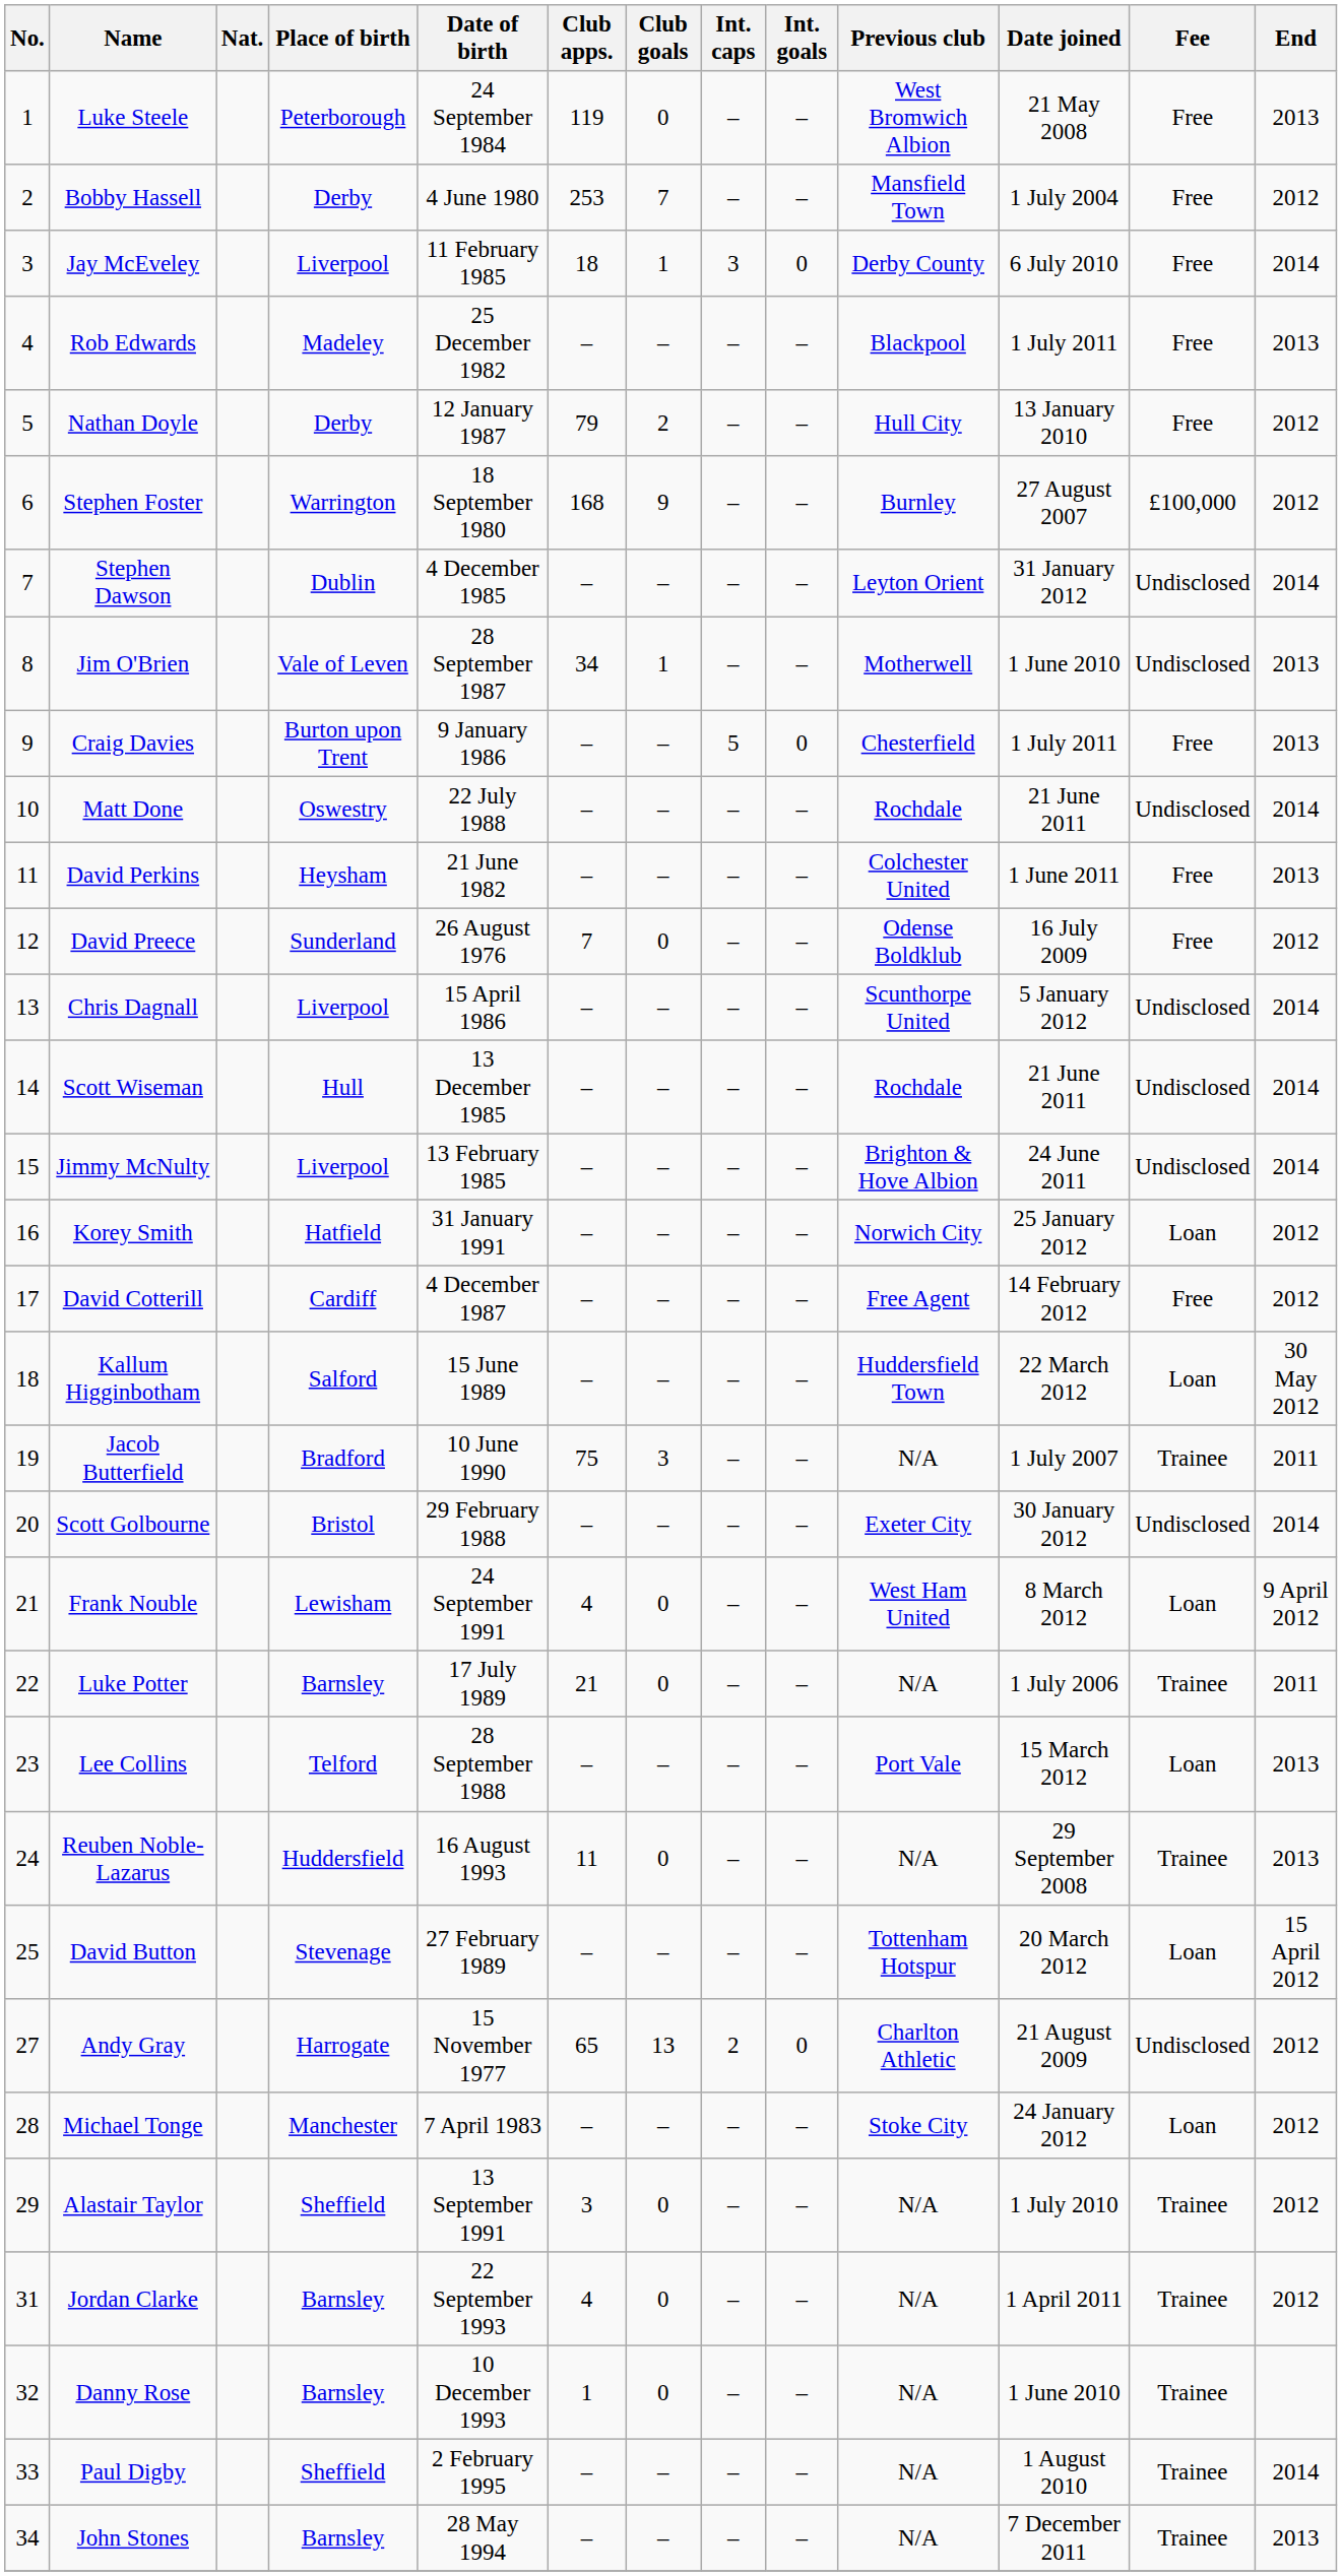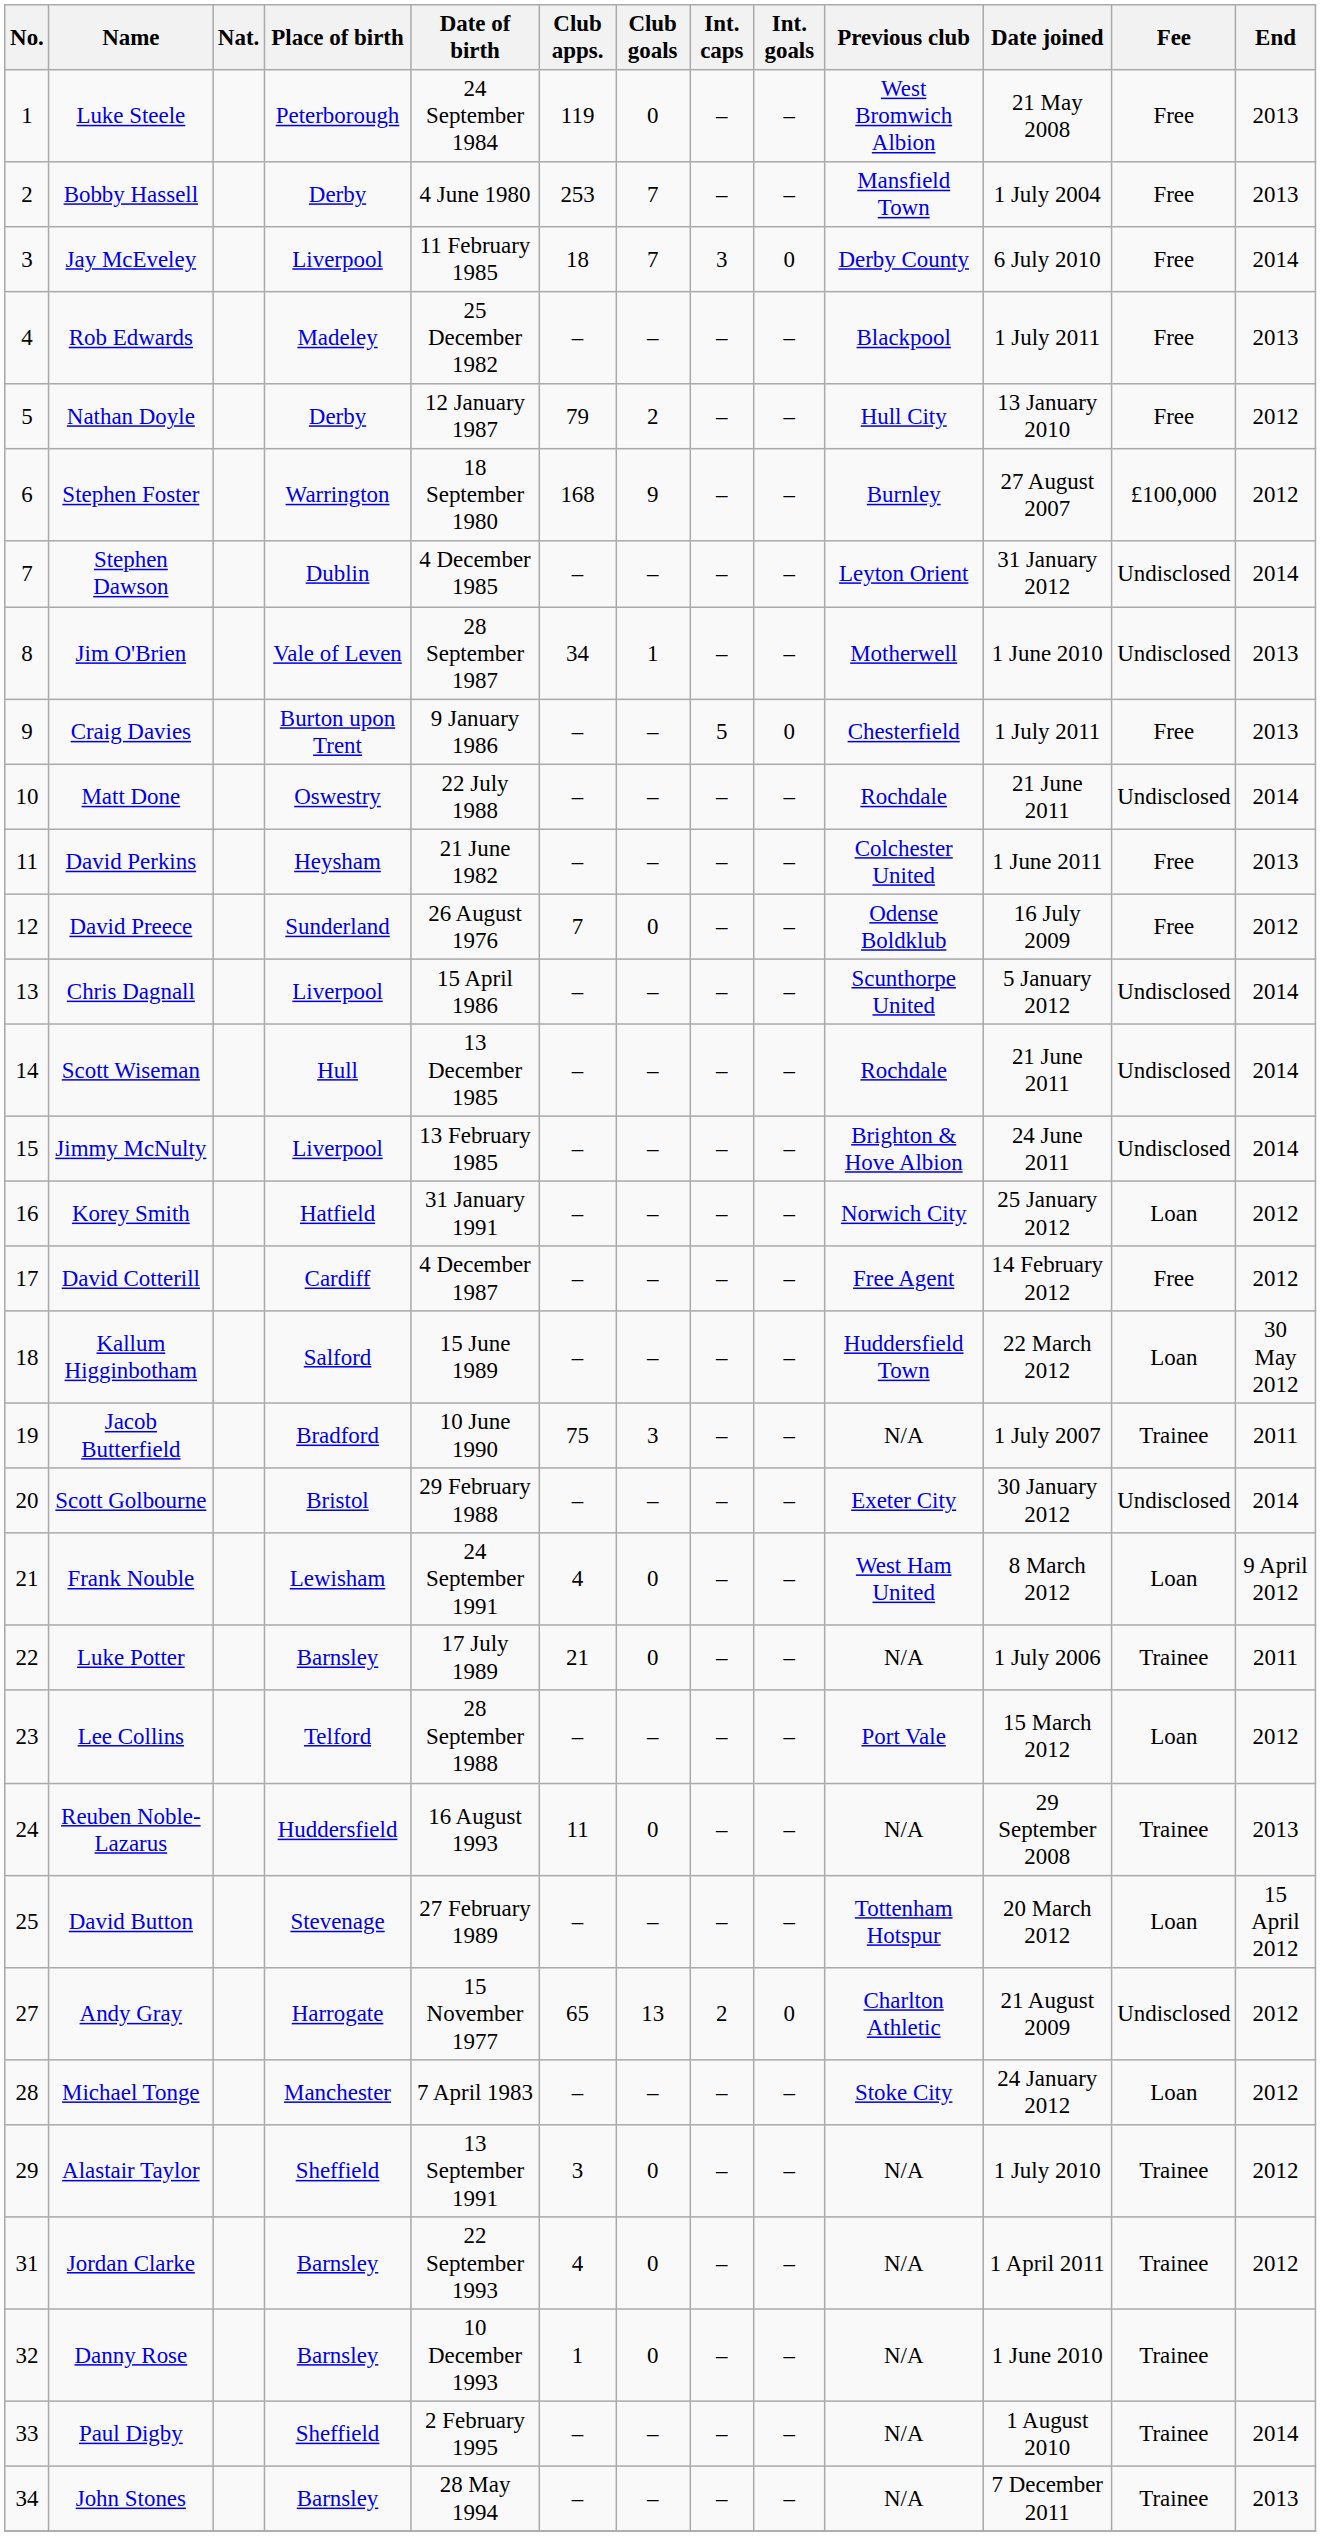Bobby Hassell | End: 2012 -> 2013
Jay McEveley | Club goals: 1 -> 7
Lee Collins | End: 2013 -> 2012
